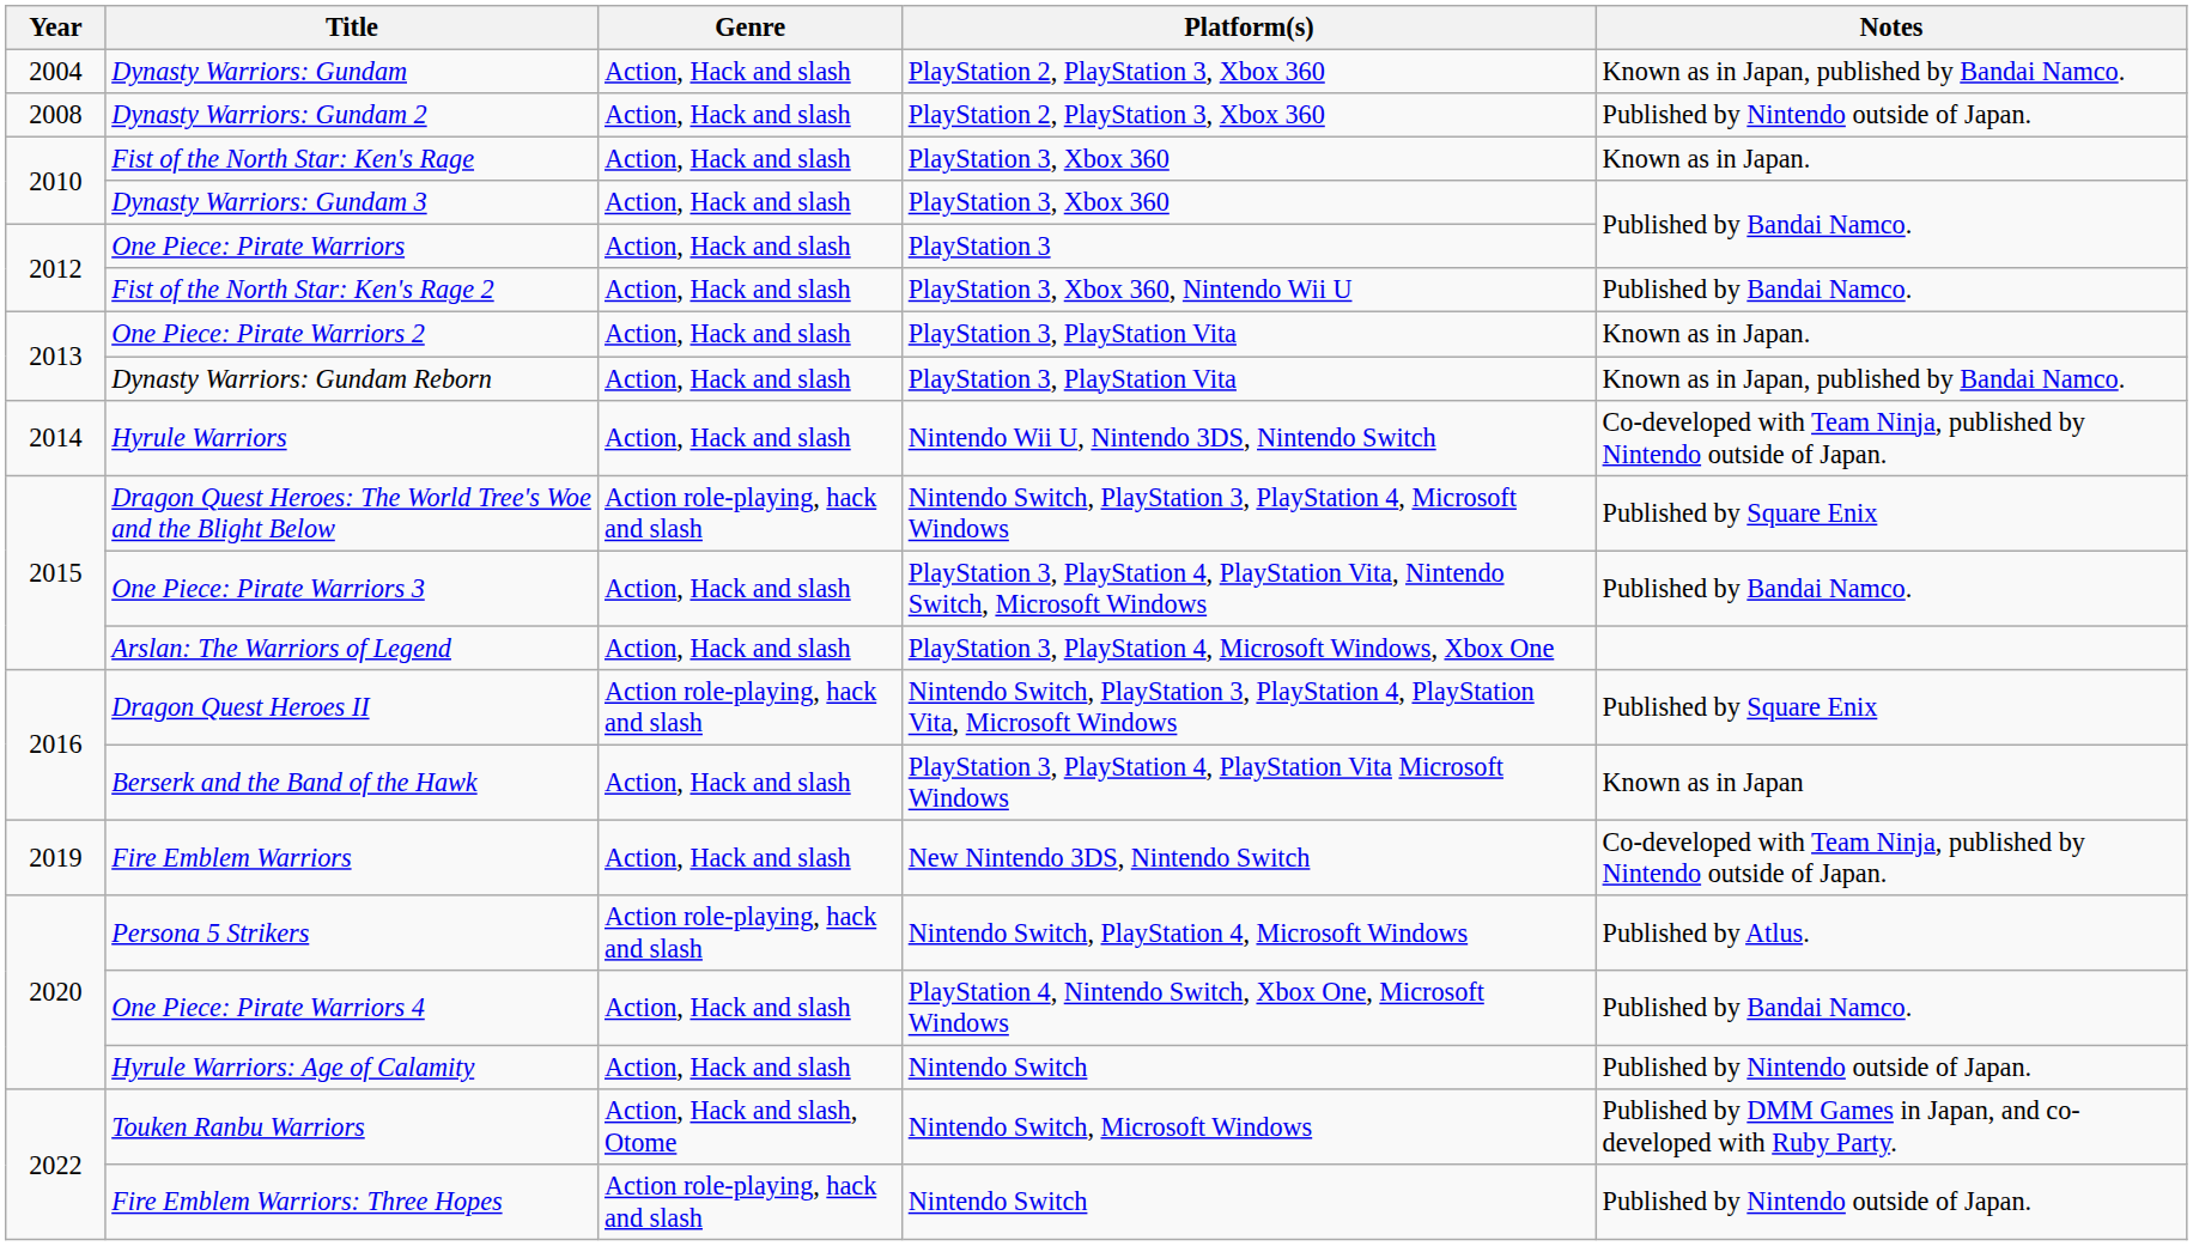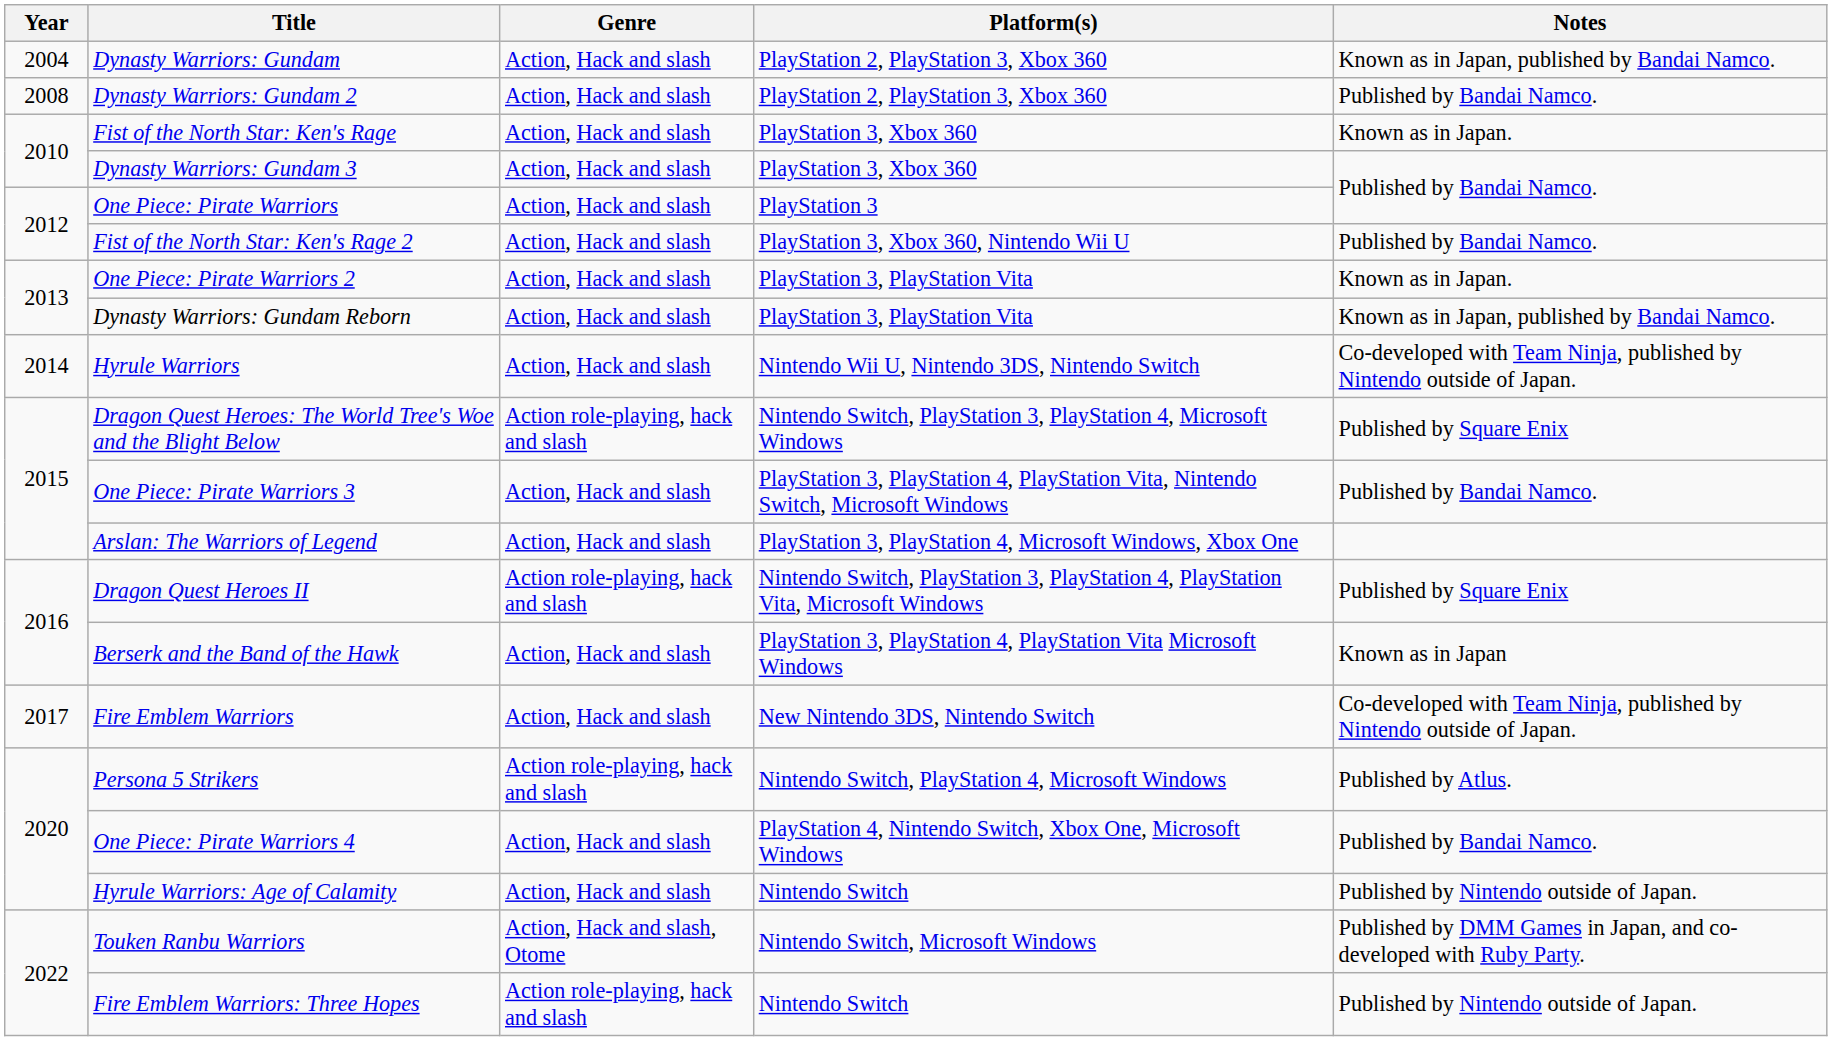Dynasty Warriors: Gundam 2 | Notes: Published by Nintendo outside of Japan. -> Published by Bandai Namco.
Fire Emblem Warriors | Year: 2019 -> 2017
